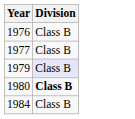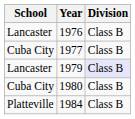+ column: School | Lancaster | Cuba City | Lancaster | Cuba City | Platteville
1980 | Division: bold -> normal
